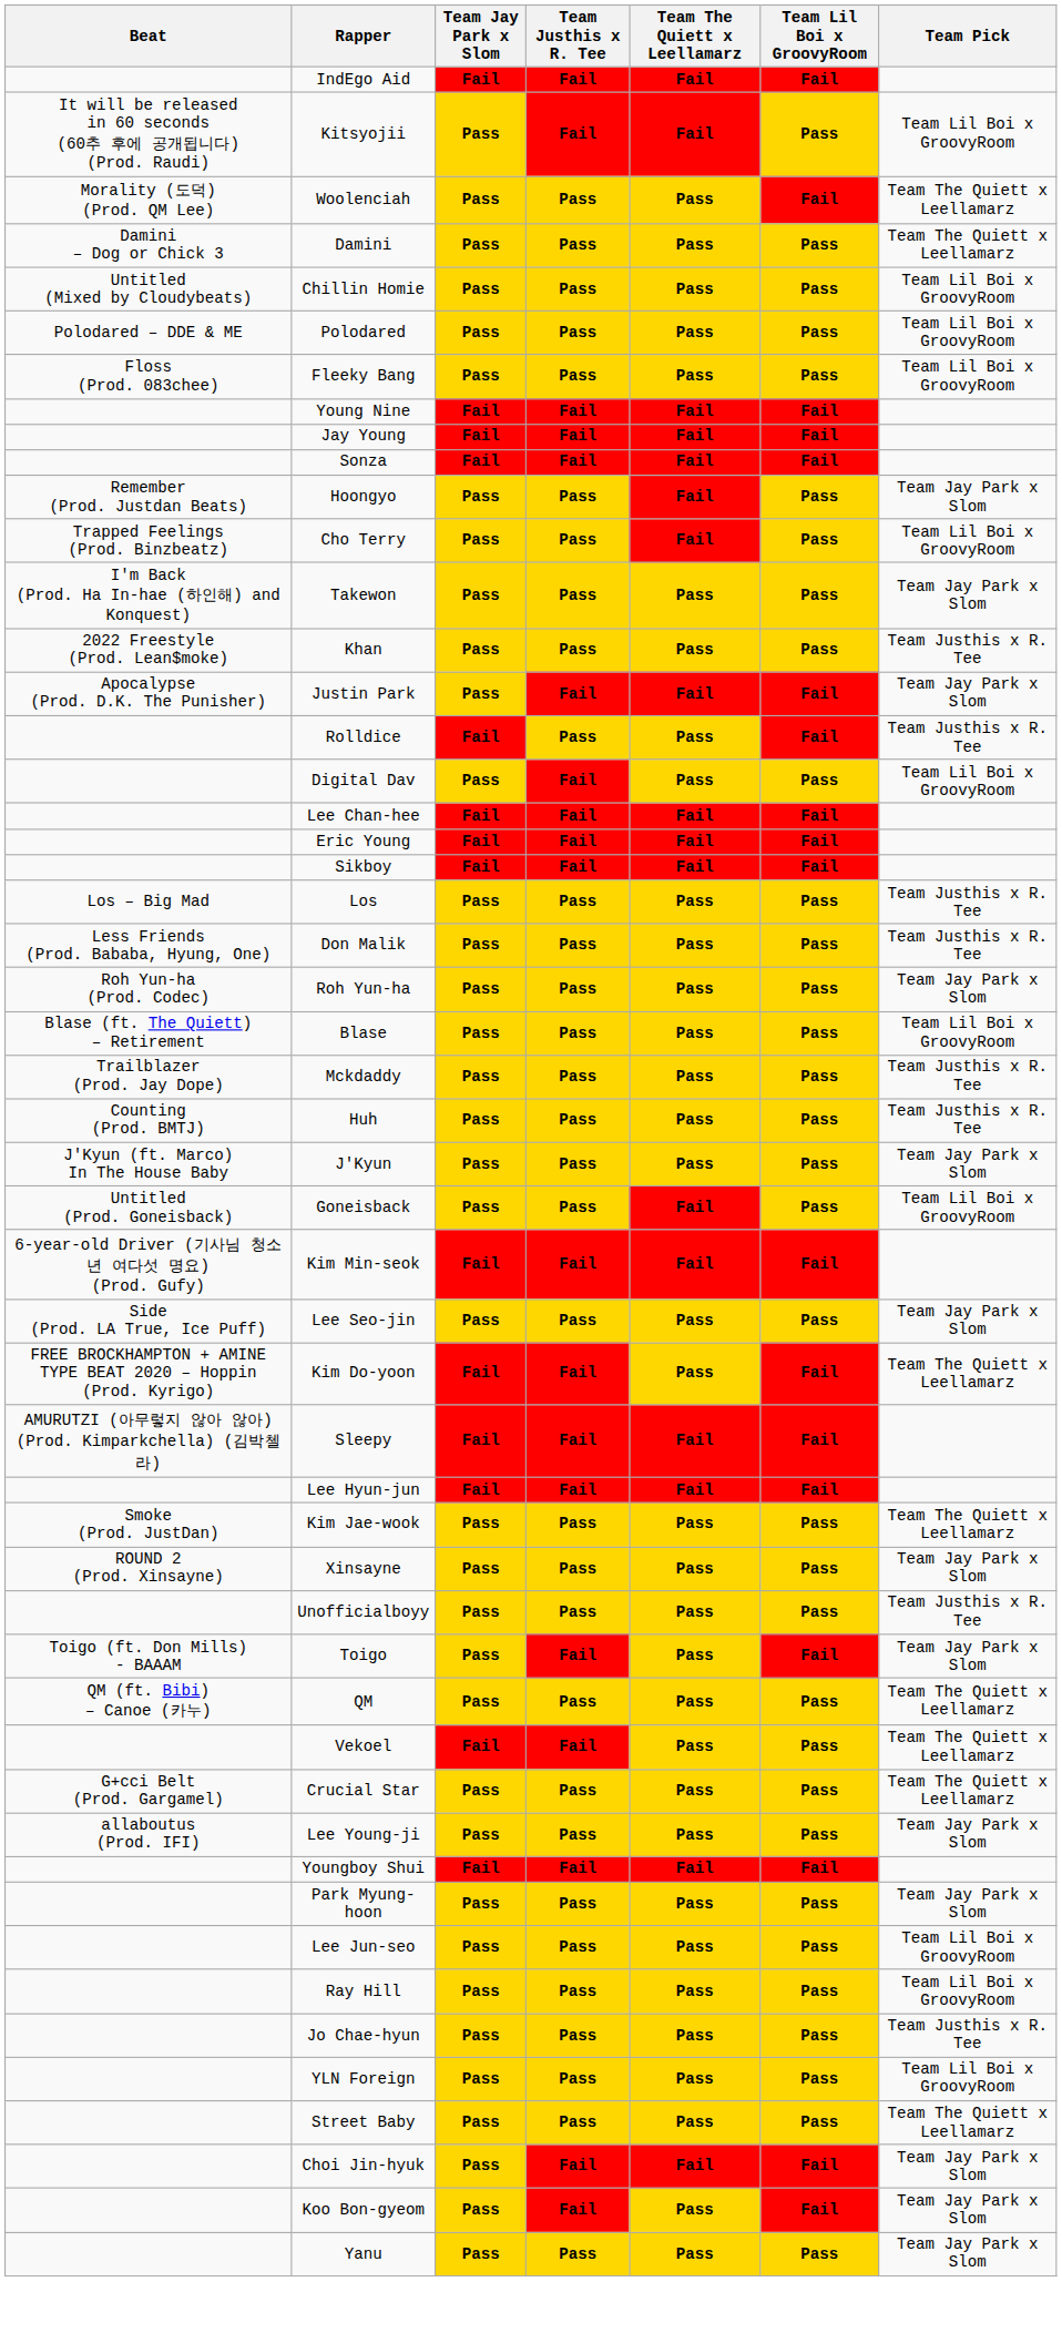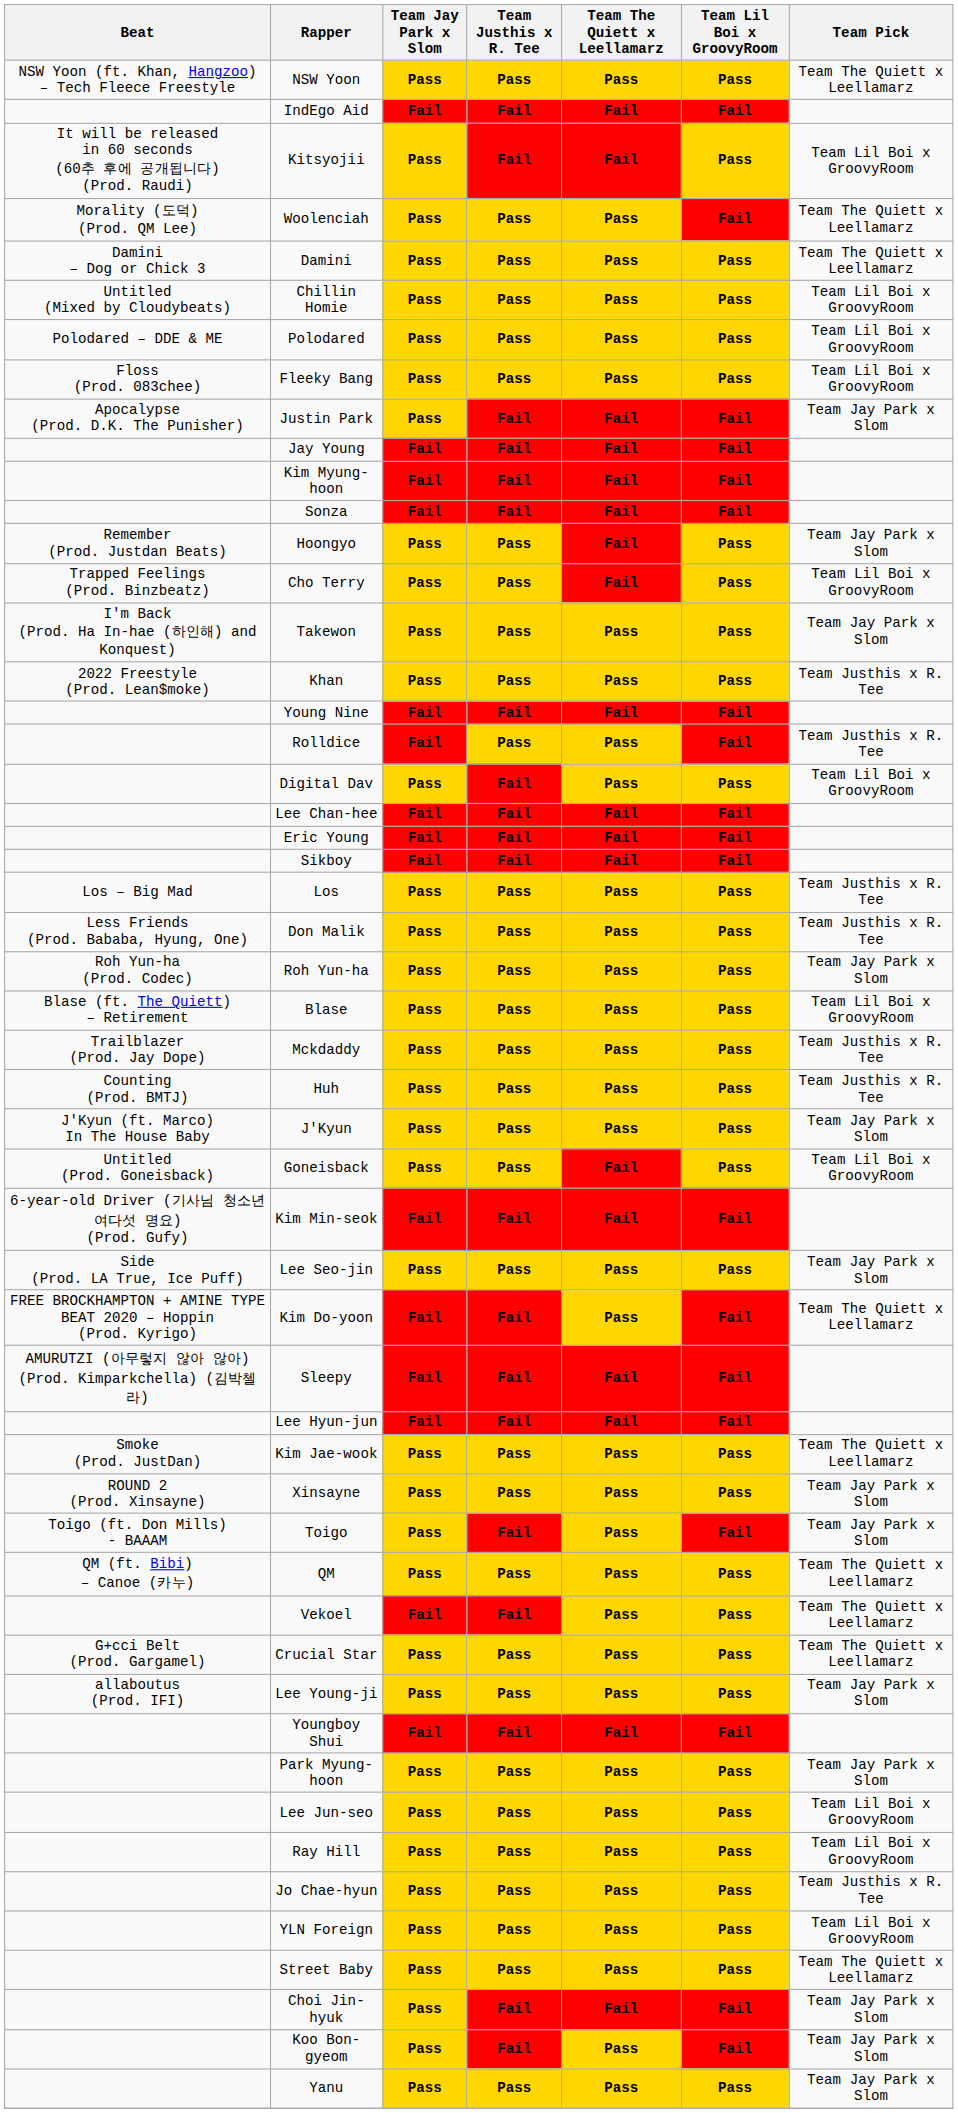+ row: NSW Yoon (ft. Khan, Hangzoo) – Tech Fleece Freestyle | NSW Yoon | Pass | Pass | Pass | Pass | Team The Quiett x Leellamarz
rows swapped: Young Nine <-> Justin Park
+ row: Kim Myung-hoon | Fail | Fail | Fail | Fail
- row: Unofficialboyy | Pass | Pass | Pass | Pass | Team Justhis x R. Tee
